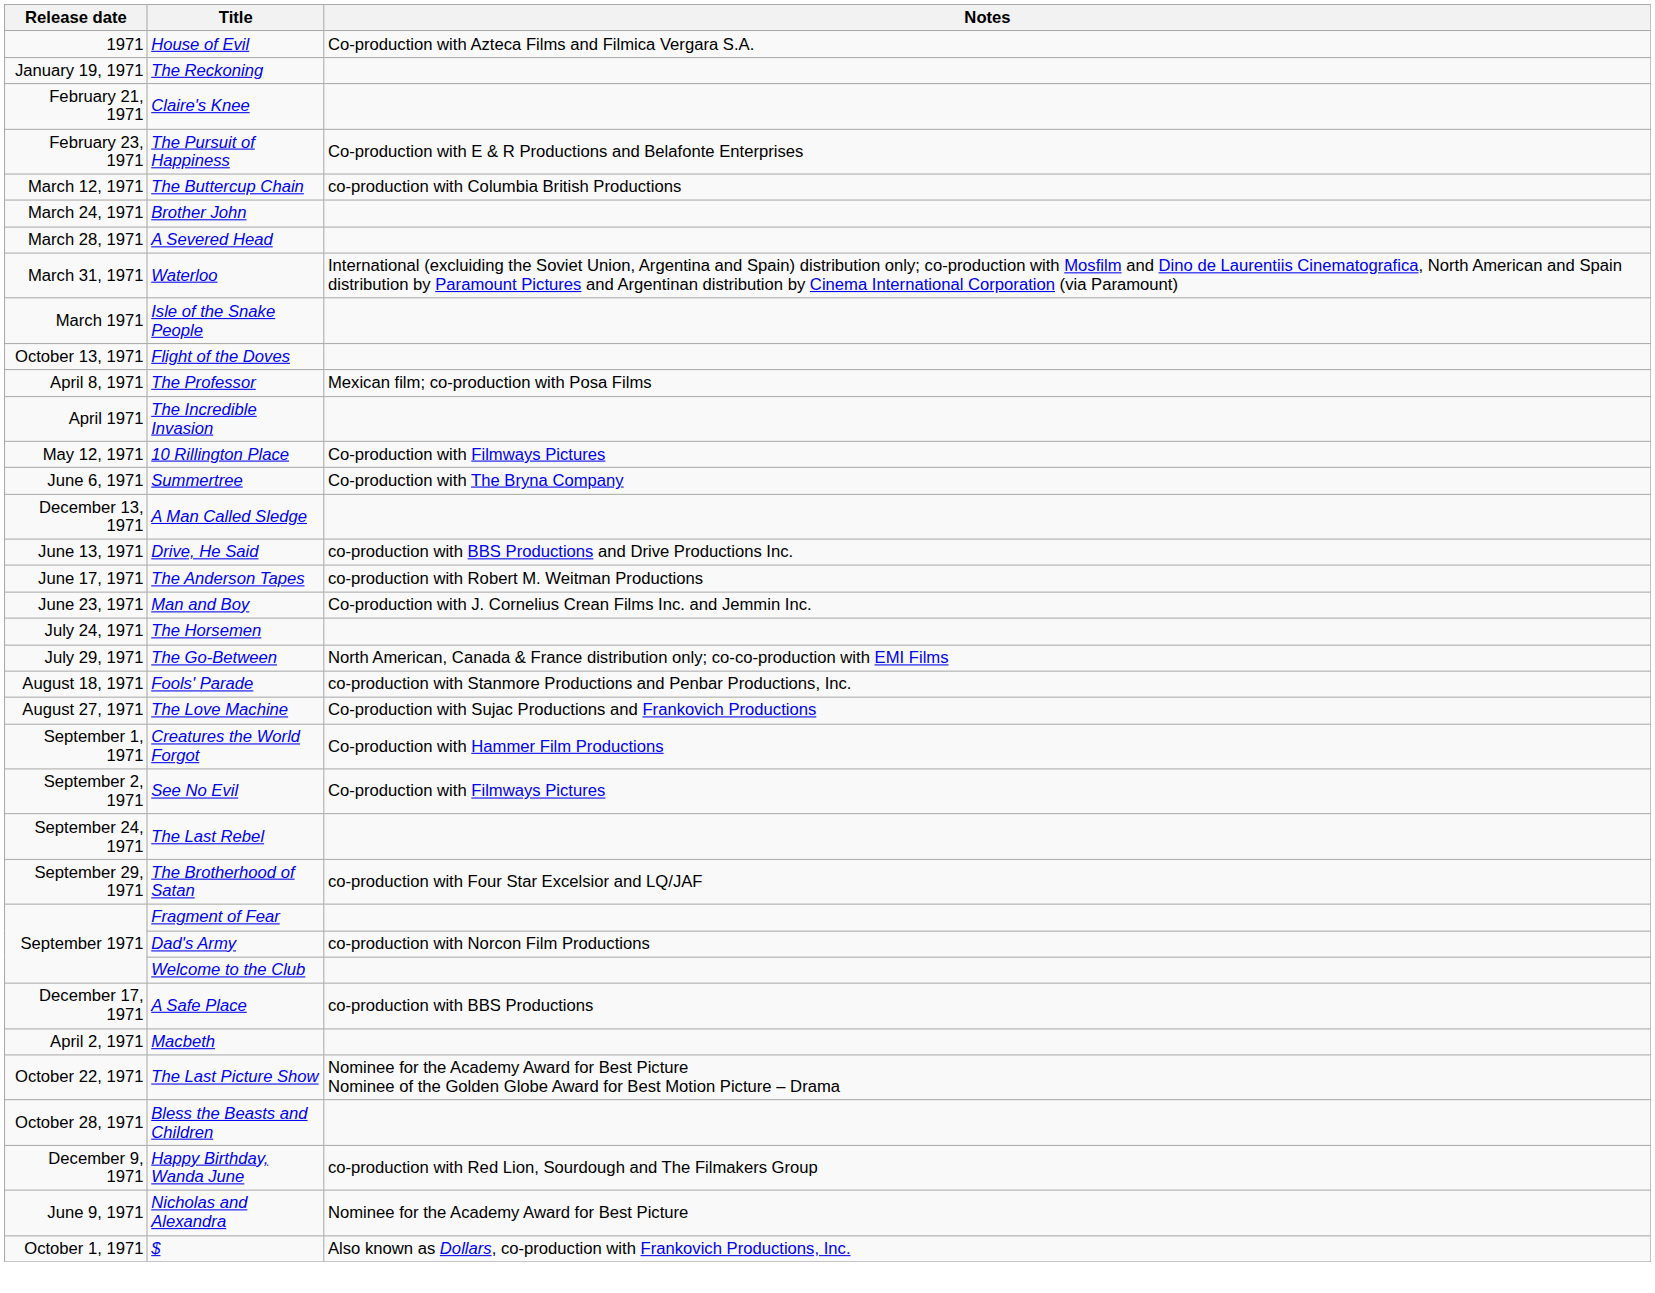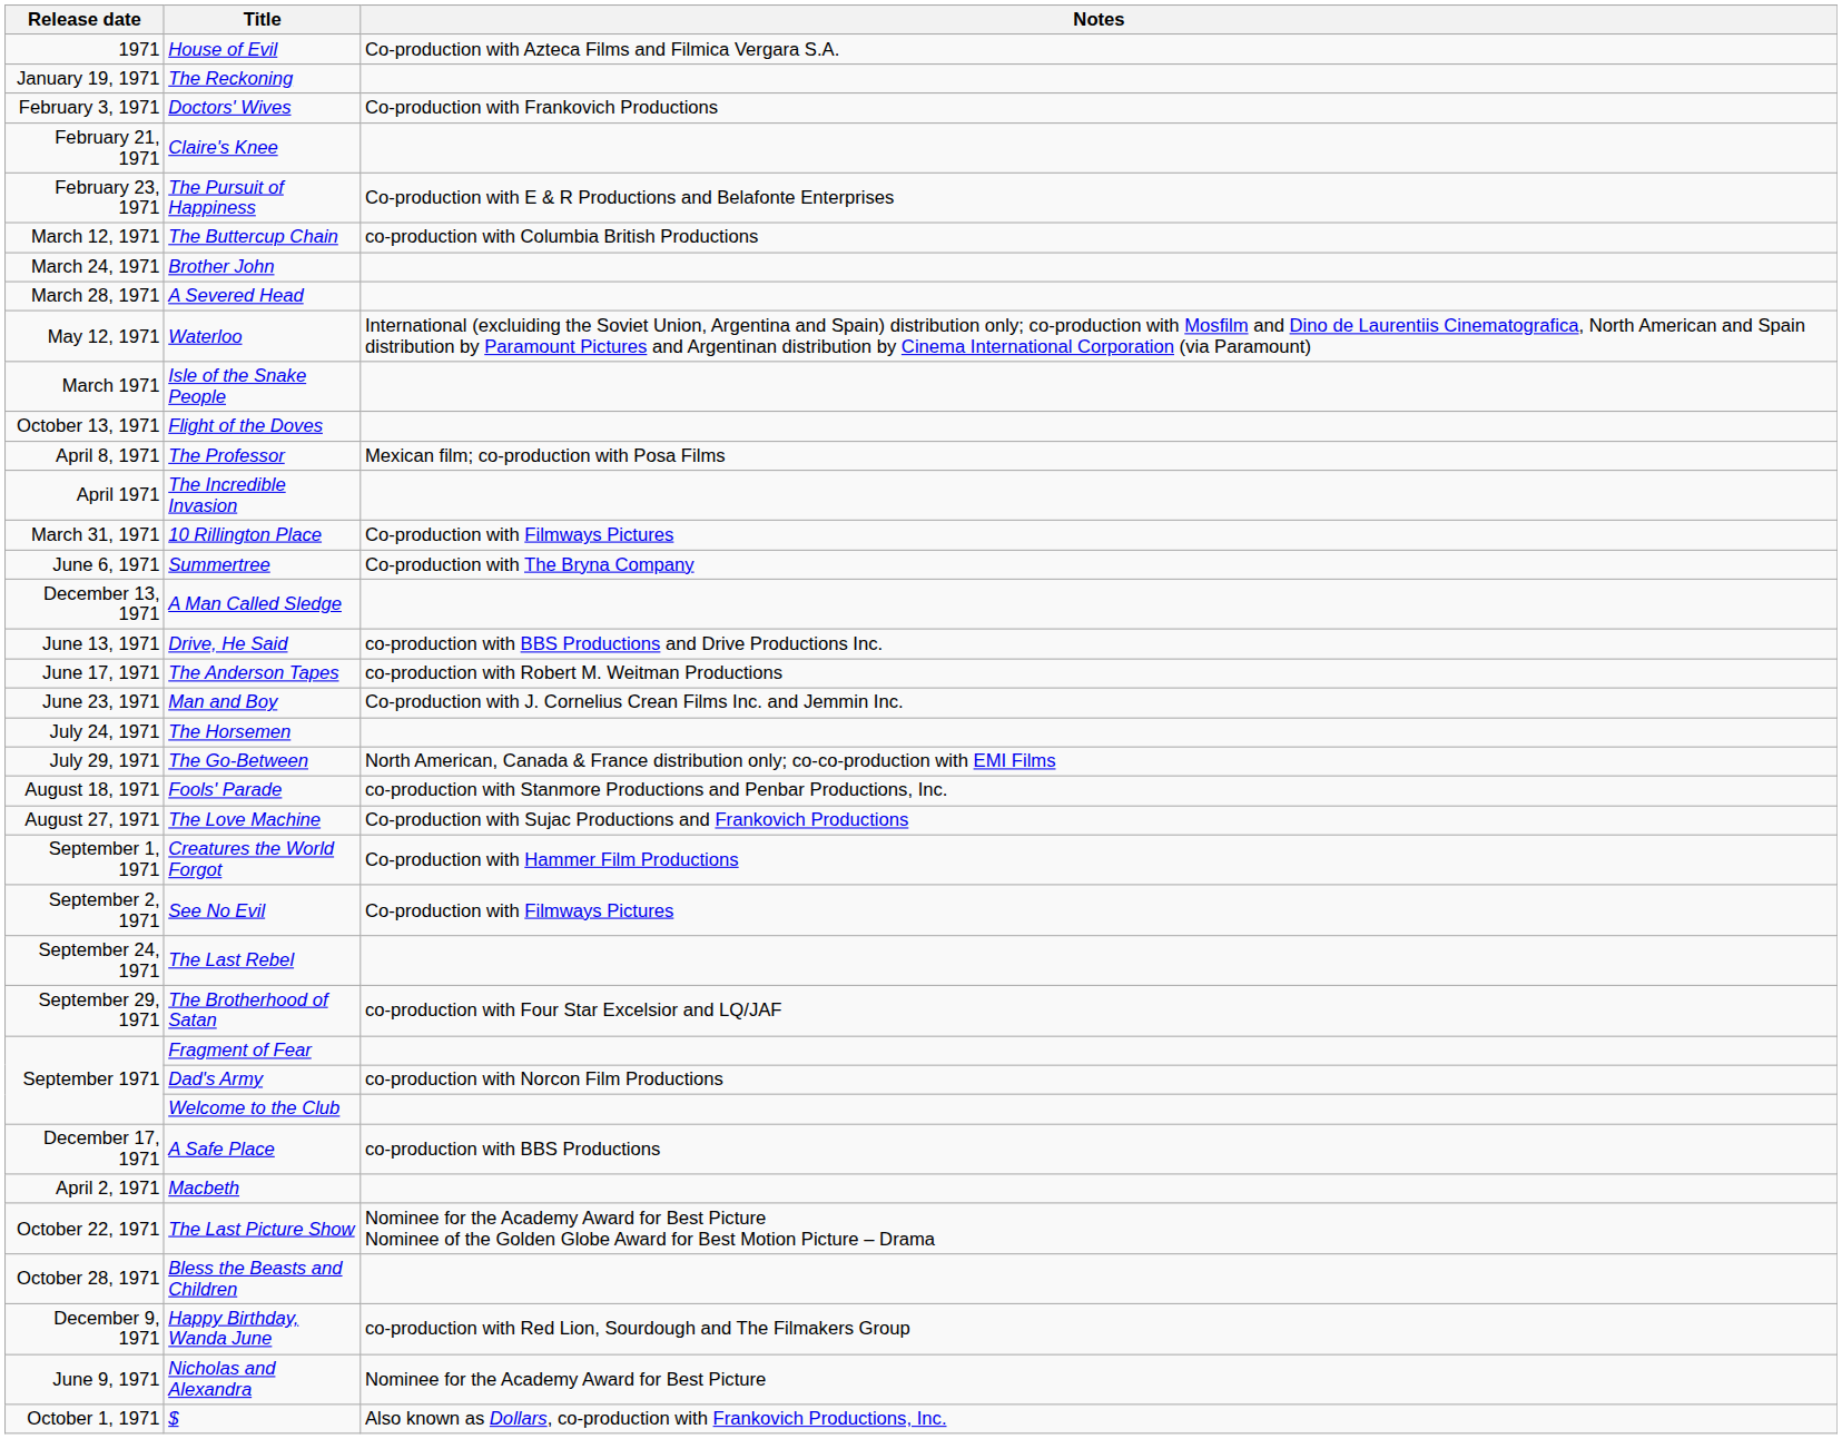+ row: February 3, 1971 | Doctors' Wives | Co-production with Frankovich Productions
Waterloo | Release date: March 31, 1971 -> May 12, 1971
10 Rillington Place | Release date: May 12, 1971 -> March 31, 1971
